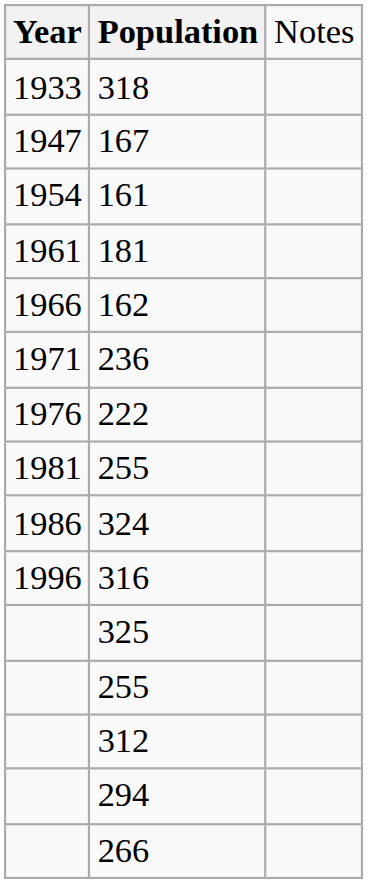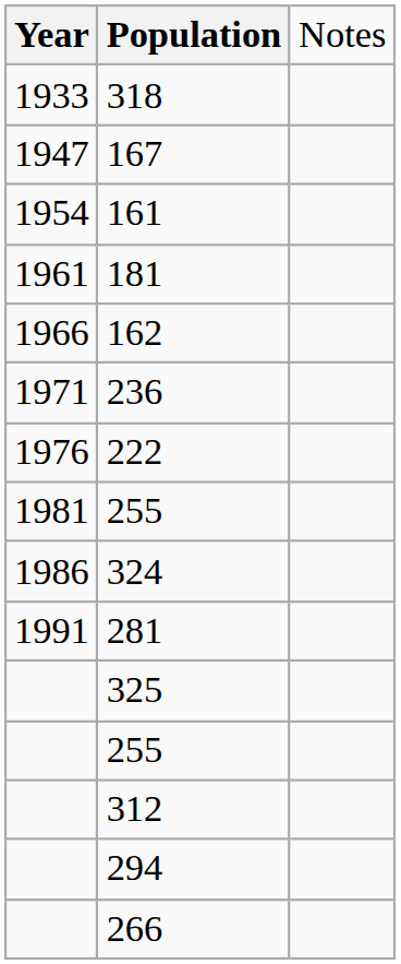+ row: 1991 | 281
- row: 1996 | 316
